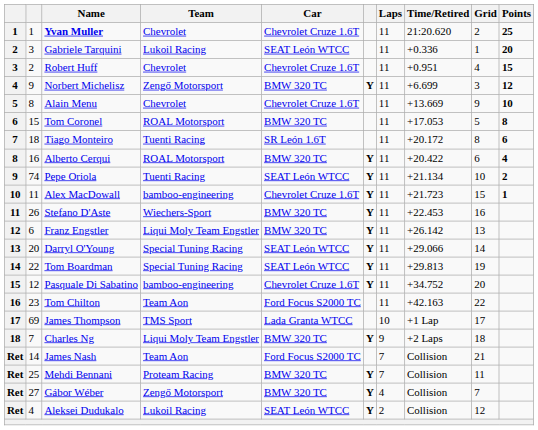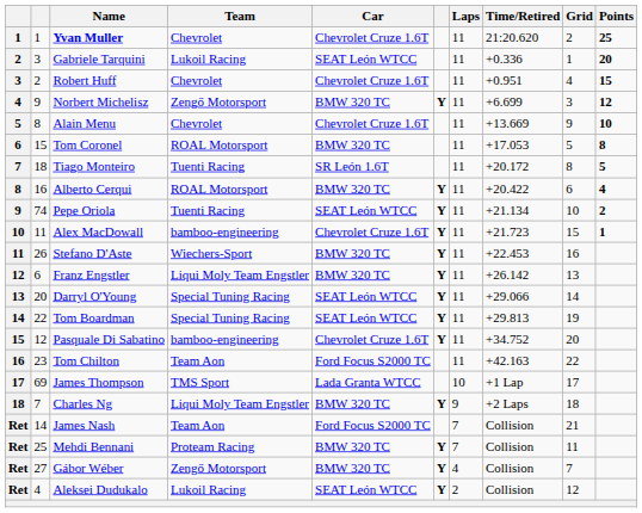Tiago Monteiro | Points: 6 -> 5
